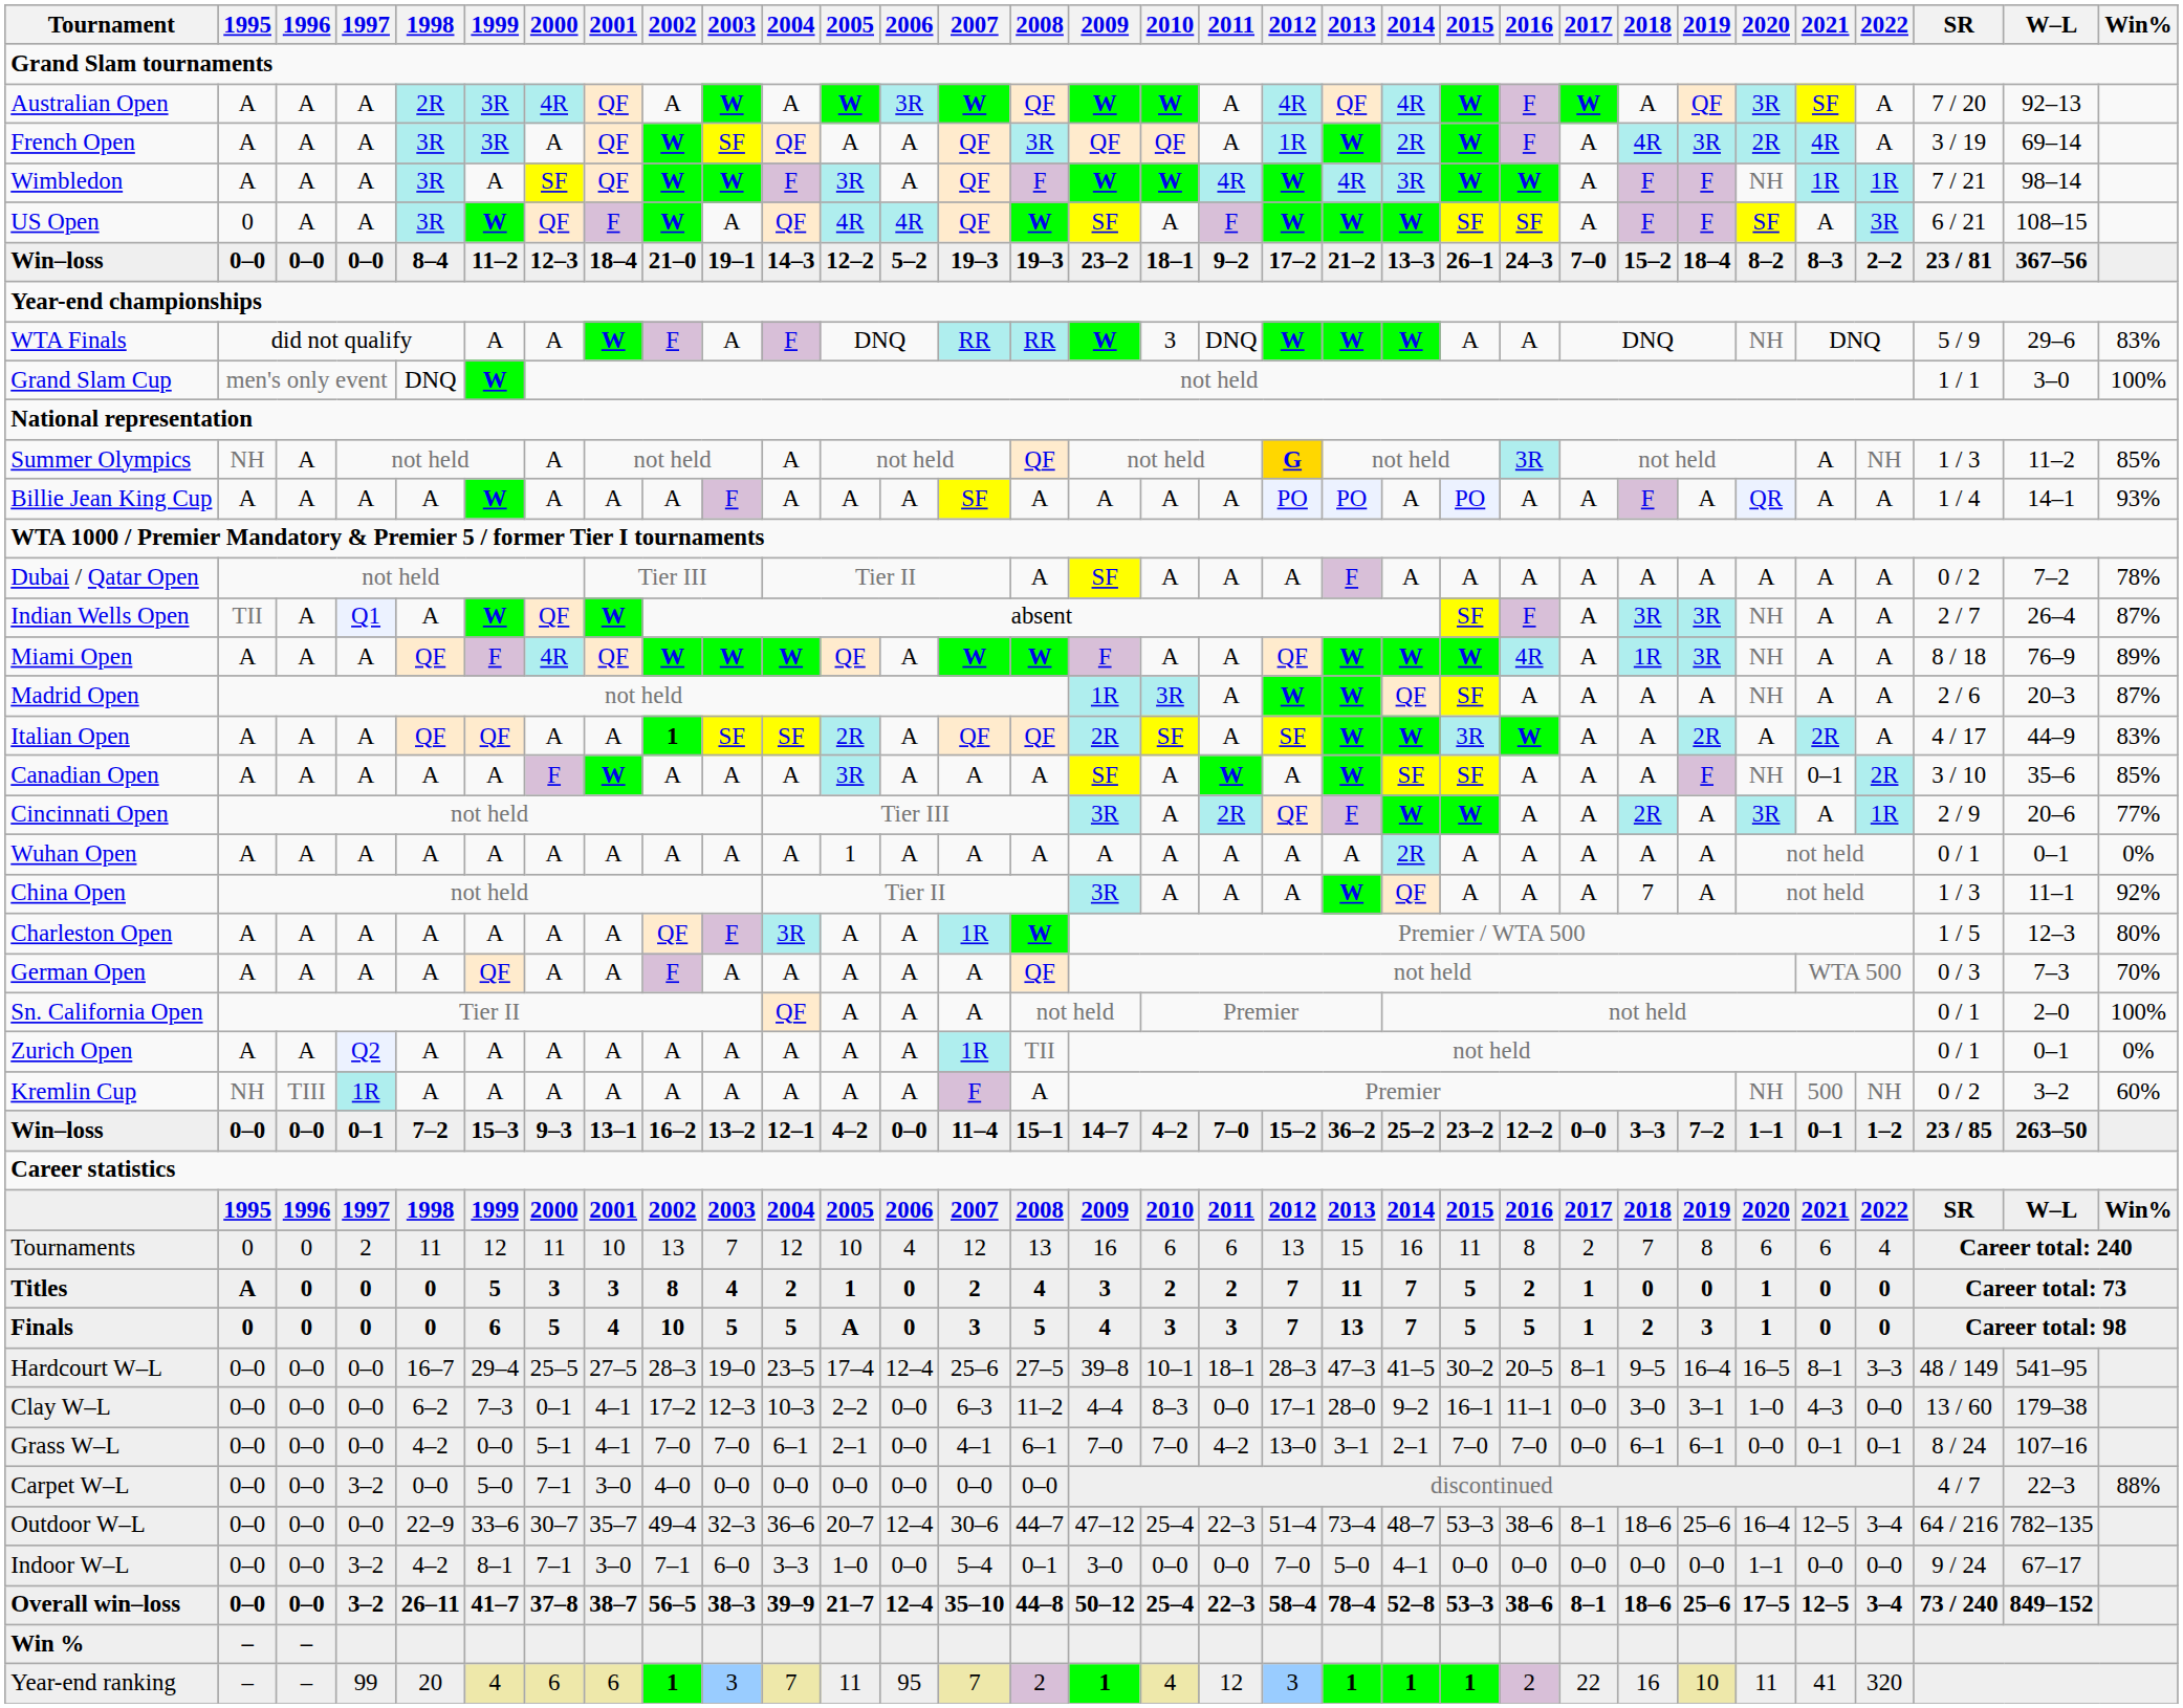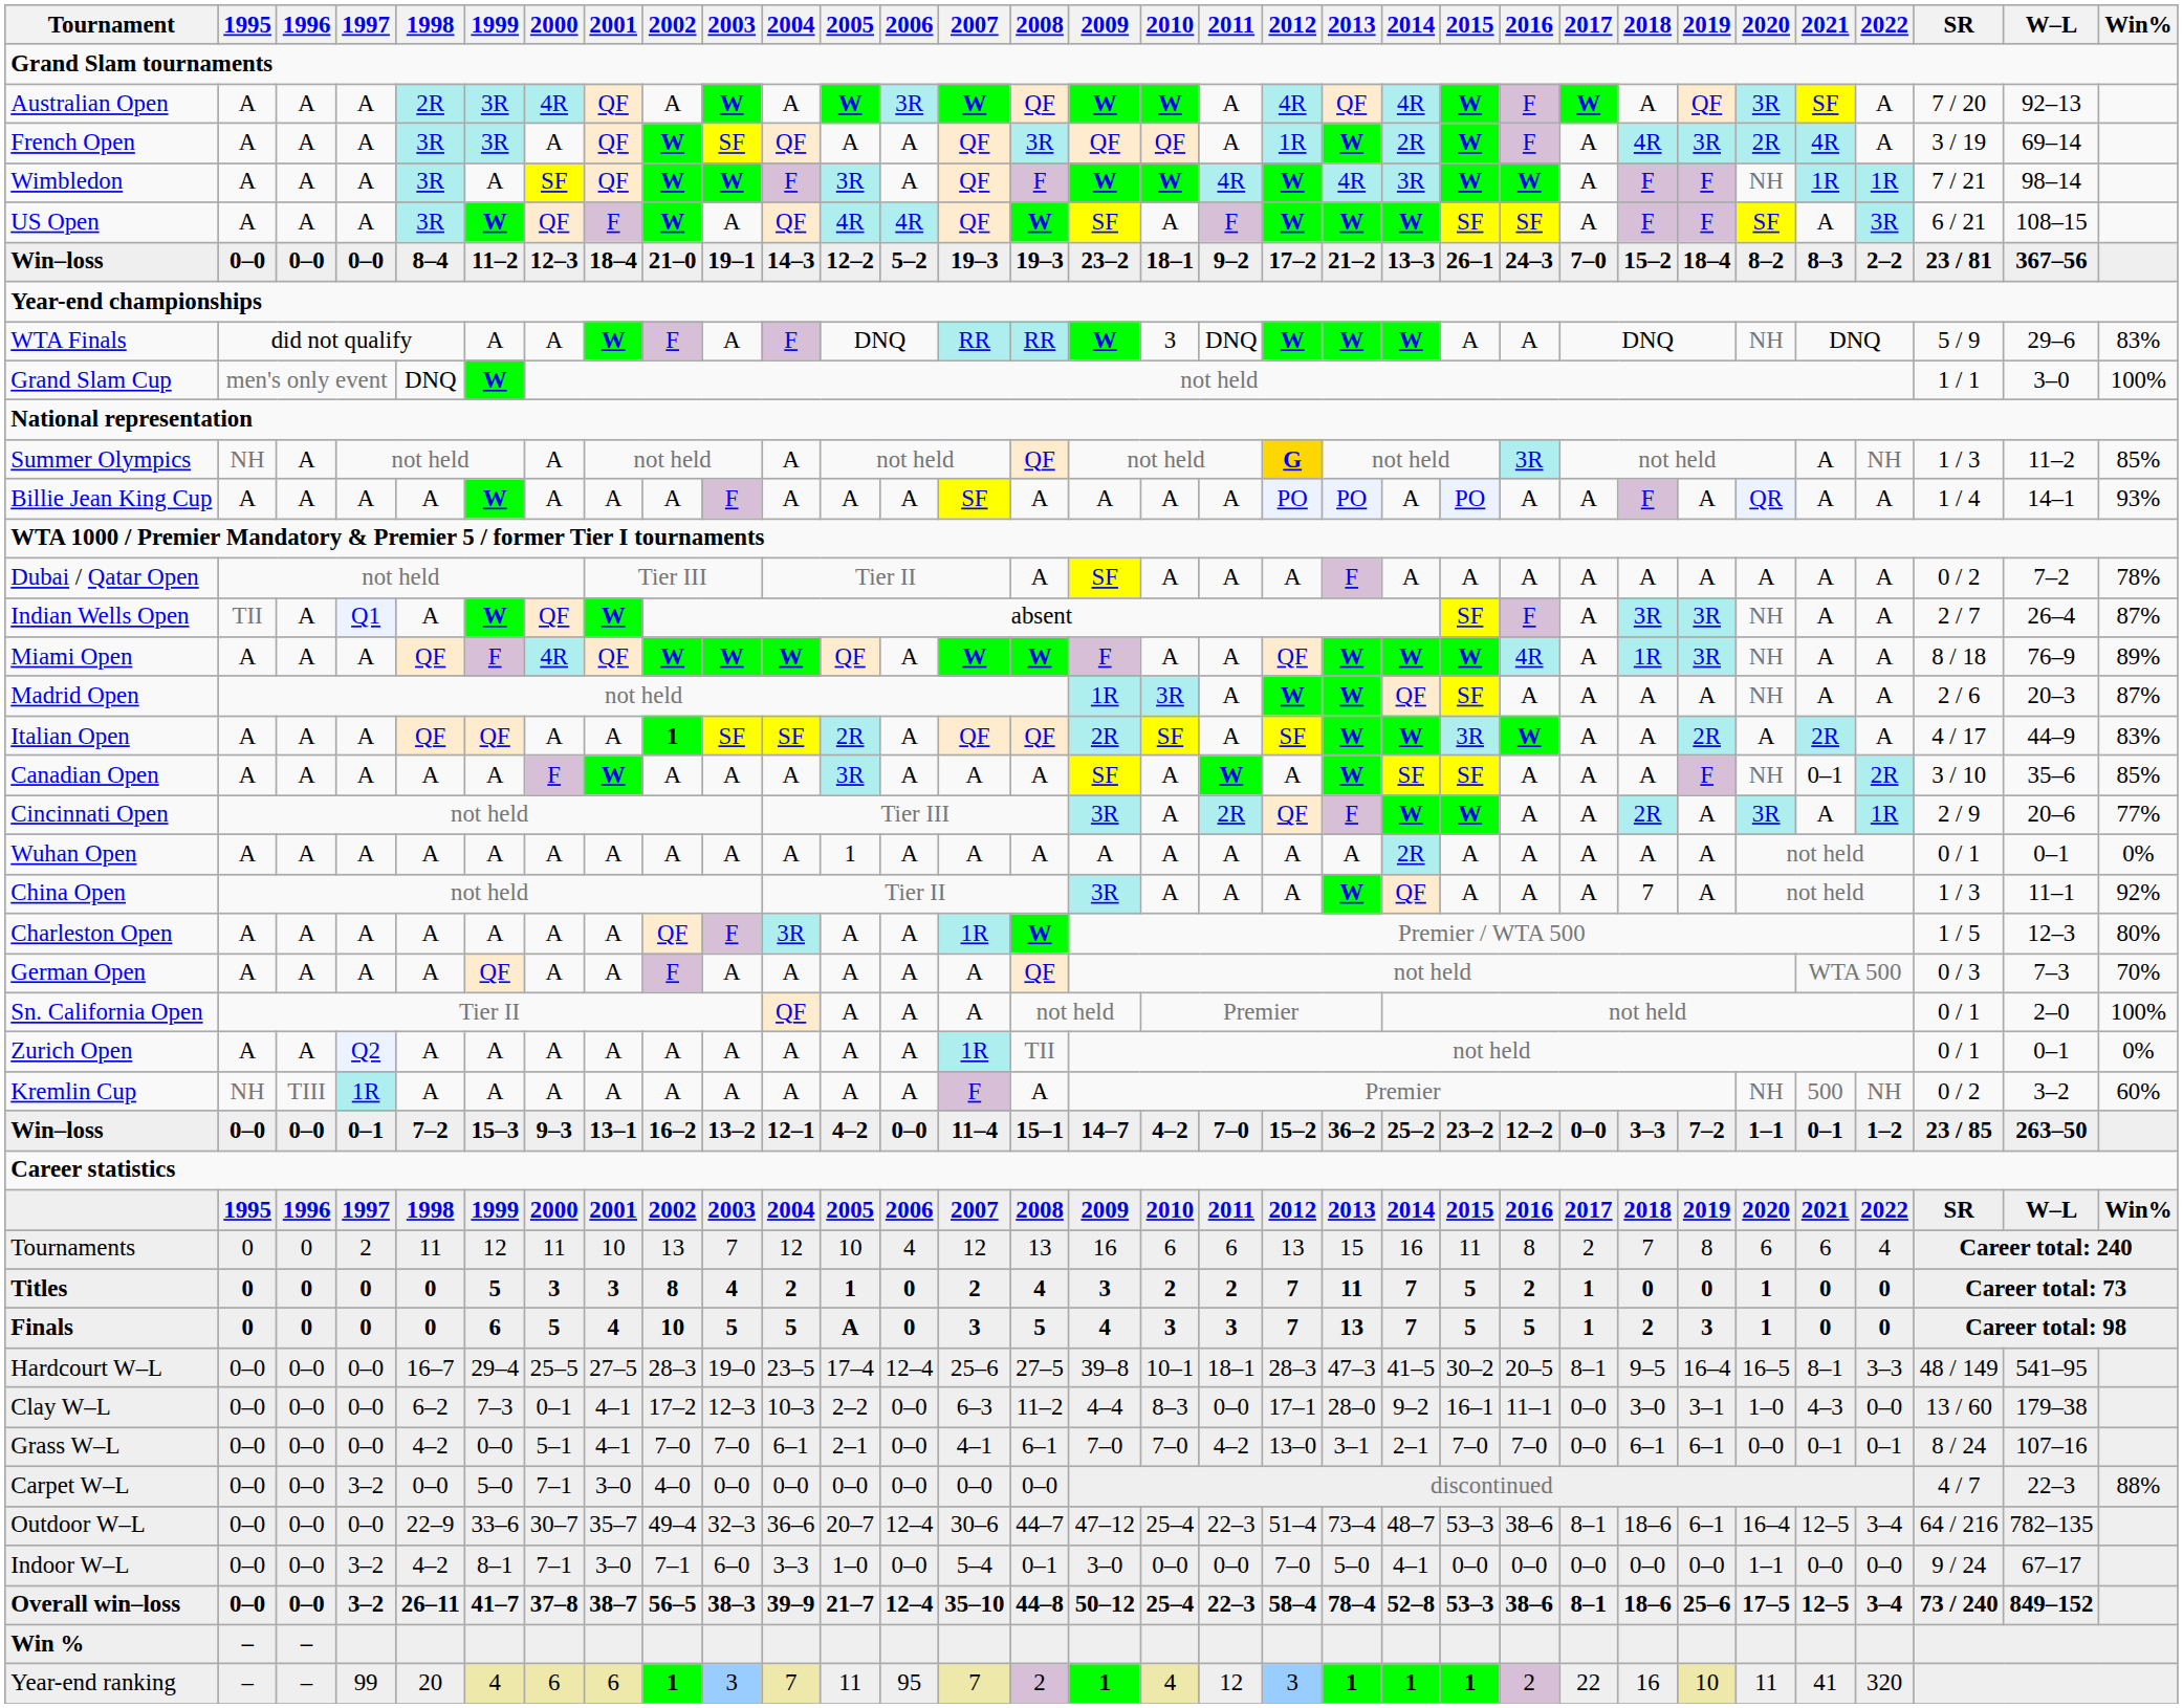US Open | 1995: 0 -> A
Titles | 1995: A -> 0
Outdoor W–L | 2019: 25–6 -> 6–1
